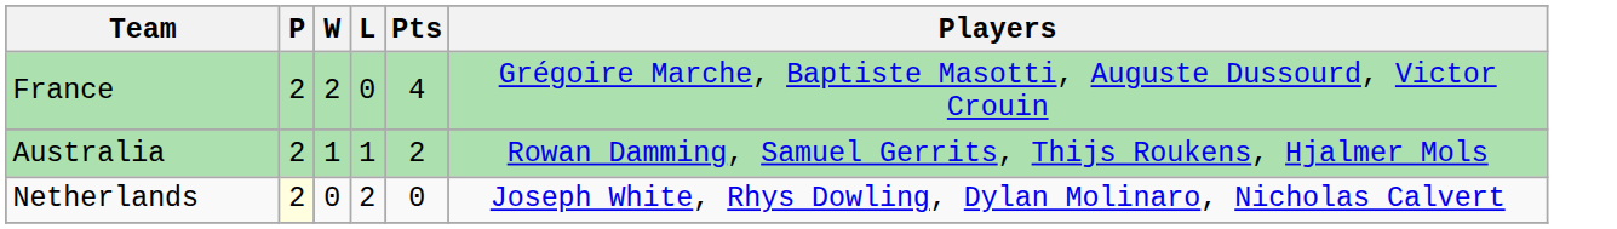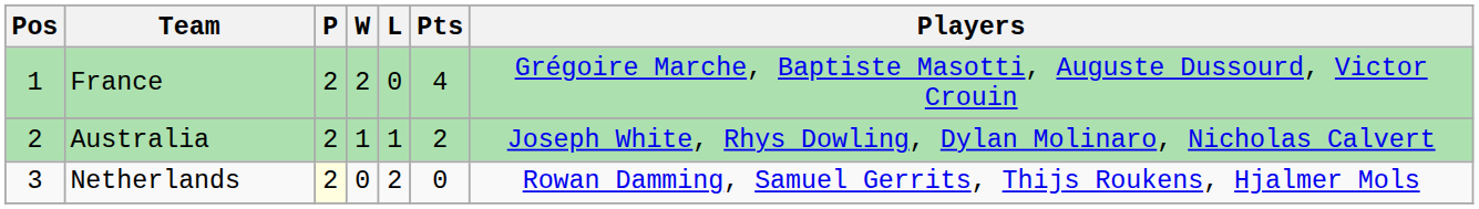+ column: Pos | 1 | 2 | 3
Australia | Players: Rowan Damming, Samuel Gerrits, Thijs Roukens, Hjalmer Mols -> Joseph White, Rhys Dowling, Dylan Molinaro, Nicholas Calvert
Netherlands | Players: Joseph White, Rhys Dowling, Dylan Molinaro, Nicholas Calvert -> Rowan Damming, Samuel Gerrits, Thijs Roukens, Hjalmer Mols
